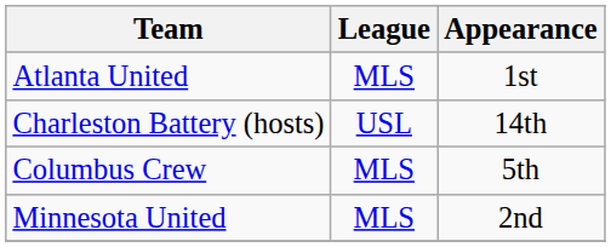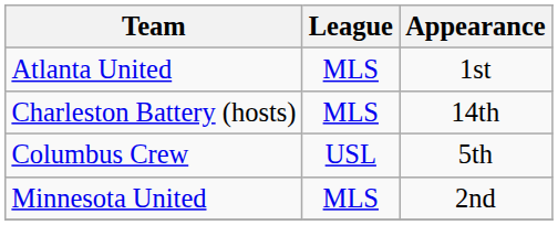Charleston Battery (hosts) | League: USL -> MLS
Columbus Crew | League: MLS -> USL
